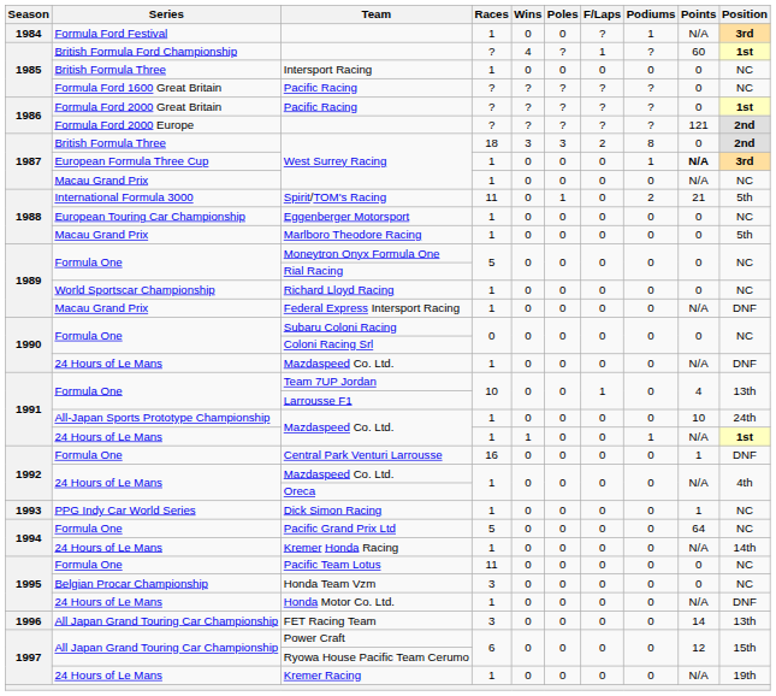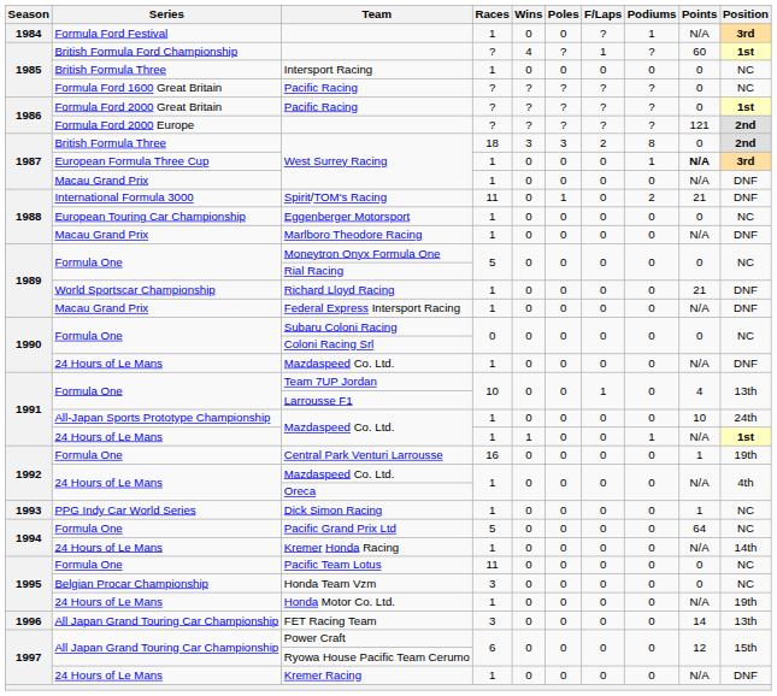Macau Grand Prix / West Surrey Racing | Position: NC -> DNF
Spirit/TOM's Racing | Position: 5th -> DNF
Marlboro Theodore Racing | Points: 0 -> N/A
Marlboro Theodore Racing | Position: 5th -> DNF
Richard Lloyd Racing | Points: 0 -> 21
Richard Lloyd Racing | Position: NC -> DNF
Central Park Venturi Larrousse | Position: DNF -> 19th
Honda Motor Co. Ltd. | Position: DNF -> 19th
Kremer Racing | Position: 19th -> DNF
